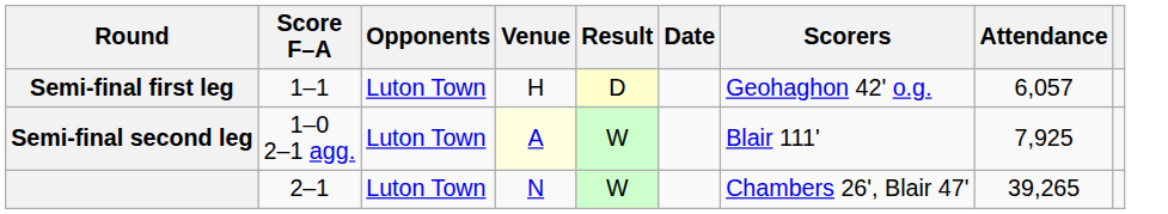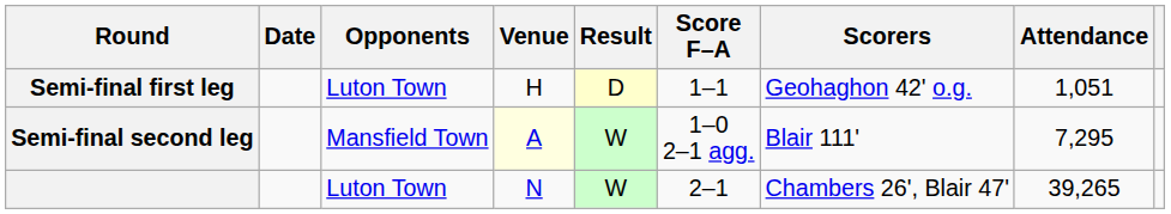columns swapped: Date <-> Score F–A
Semi-final first leg | Attendance: 6,057 -> 1,051
Semi-final second leg | Opponents: Luton Town -> Mansfield Town
Semi-final second leg | Attendance: 7,925 -> 7,295
